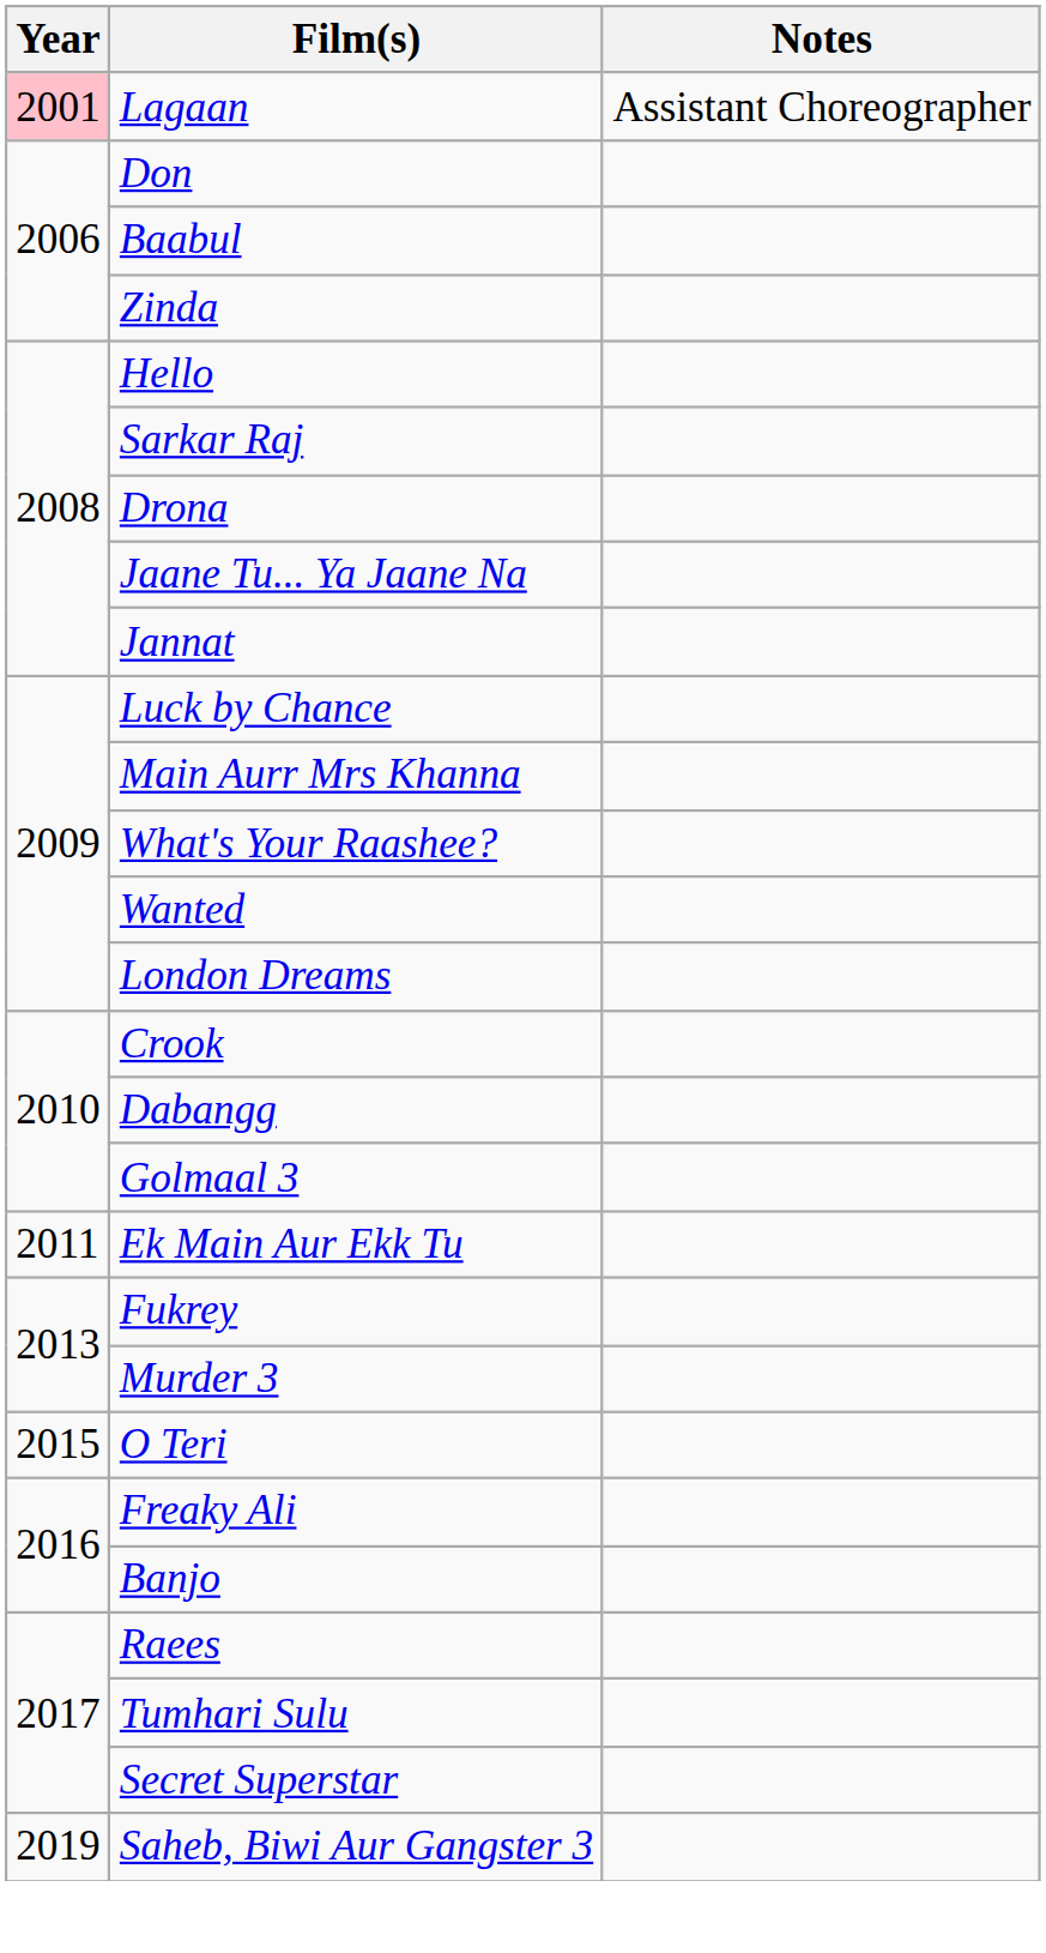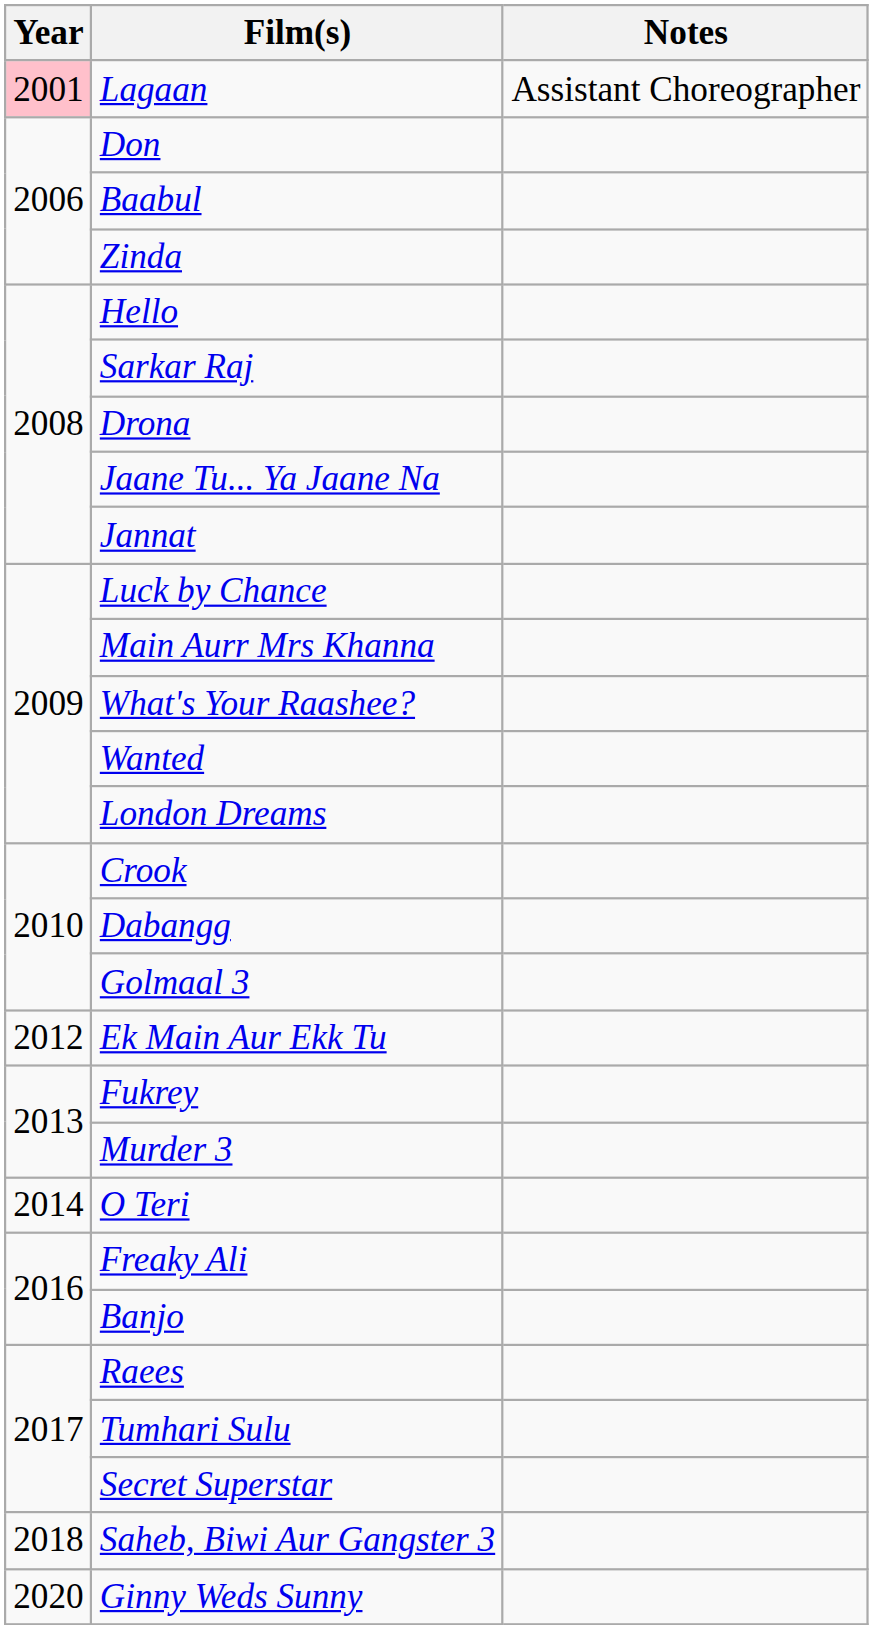Ek Main Aur Ekk Tu | Year: 2011 -> 2012
O Teri | Year: 2015 -> 2014
Saheb, Biwi Aur Gangster 3 | Year: 2019 -> 2018
+ row: 2020 | Ginny Weds Sunny
